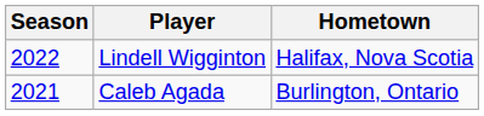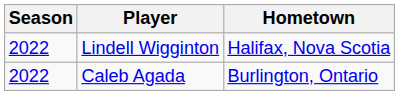Caleb Agada | Season: 2021 -> 2022
